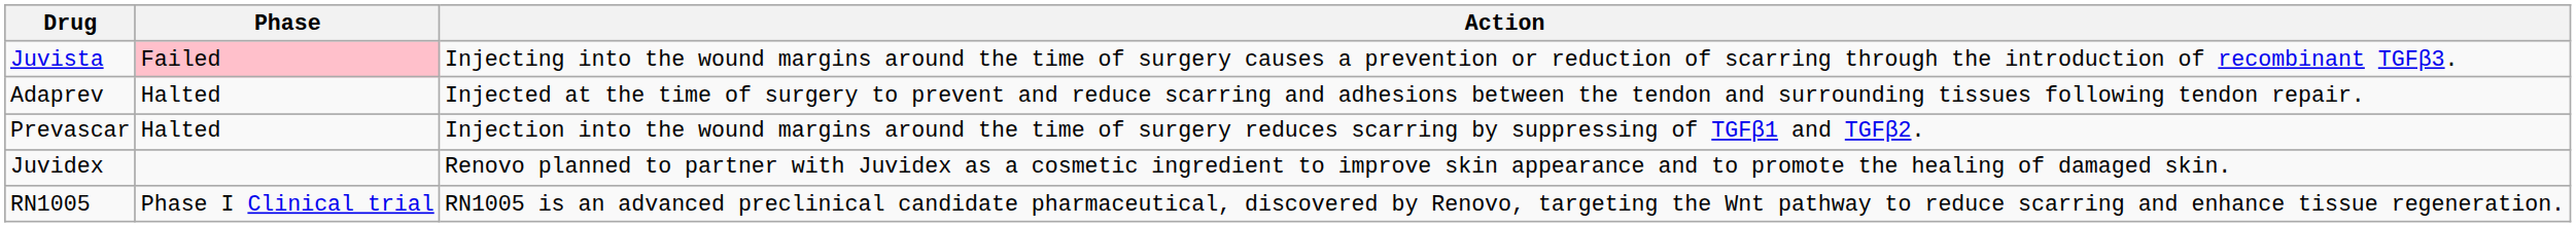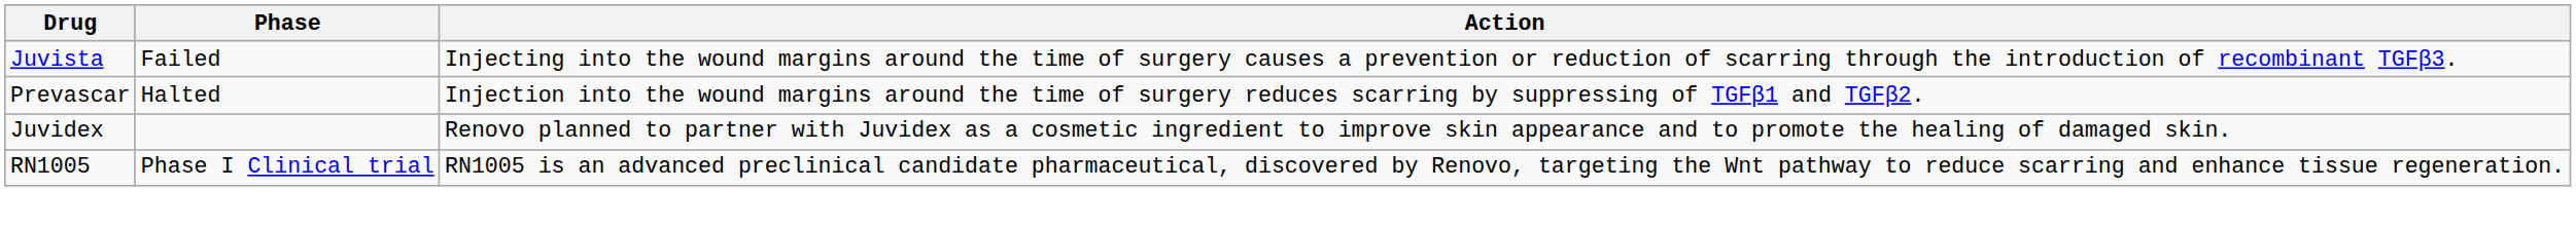Juvista | Phase: pink background -> no background
- row: Adaprev | Halted | Injected at the time of surgery to prevent and reduce scarring and adhesions between the tendon and surrounding tissues following tendon repair.
